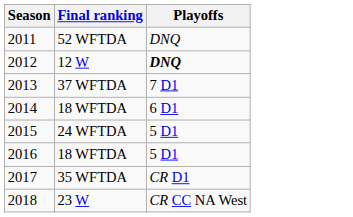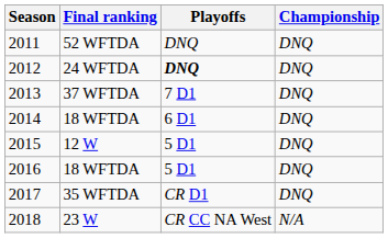+ column: Championship | DNQ | DNQ | DNQ | DNQ | DNQ | DNQ | DNQ | N/A
2012 | Final ranking: 12 W -> 24 WFTDA
2015 | Final ranking: 24 WFTDA -> 12 W
